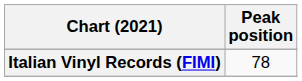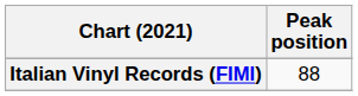Italian Vinyl Records (FIMI) | Peak position: 78 -> 88
